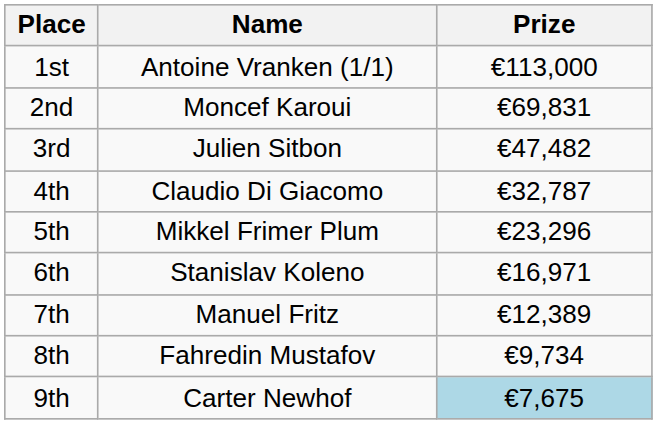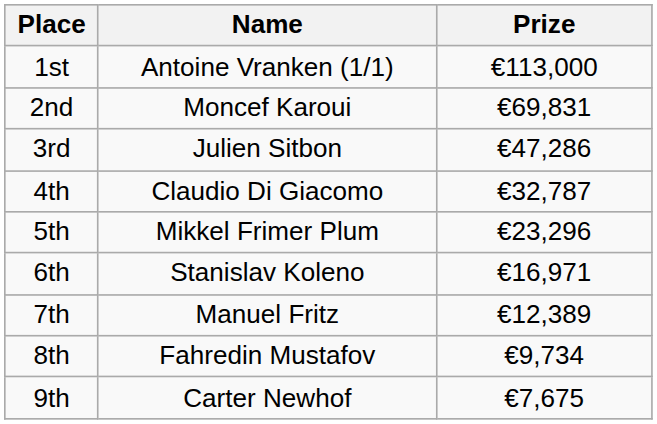3rd | Prize: €47,482 -> €47,286
9th | Prize: lightblue background -> no background
